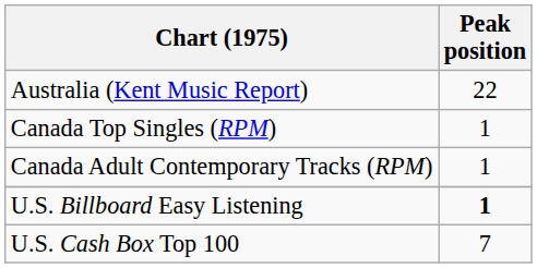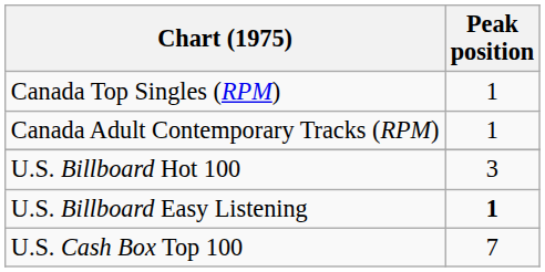- row: Australia (Kent Music Report) | 22
+ row: U.S. Billboard Hot 100 | 3
